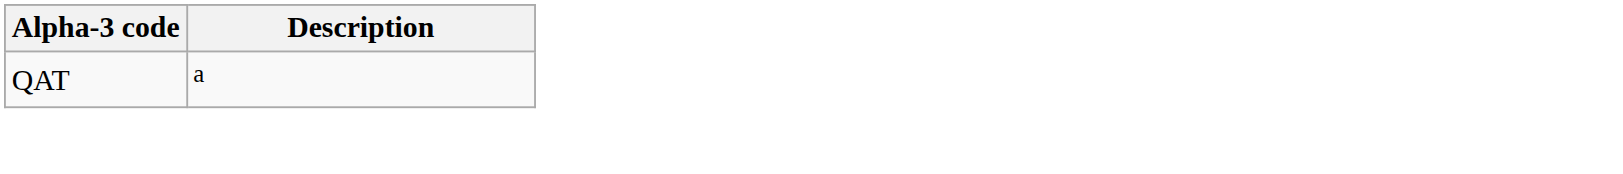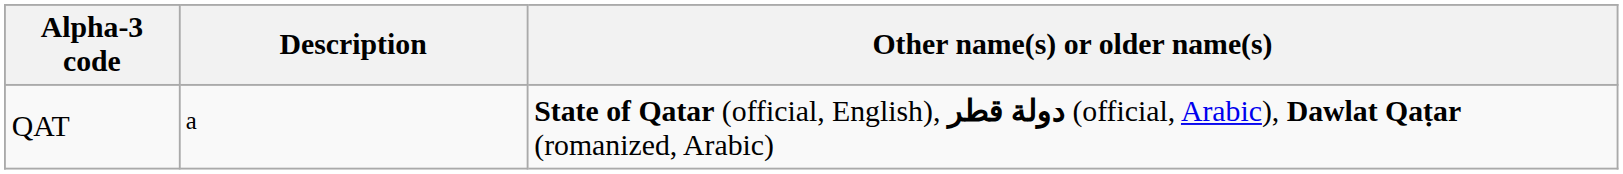+ column: Other name(s) or older name(s) | State of Qatar (official, English), دولة قطر (official, Arabic), Dawlat Qaṭar (romanized, Arabic)
